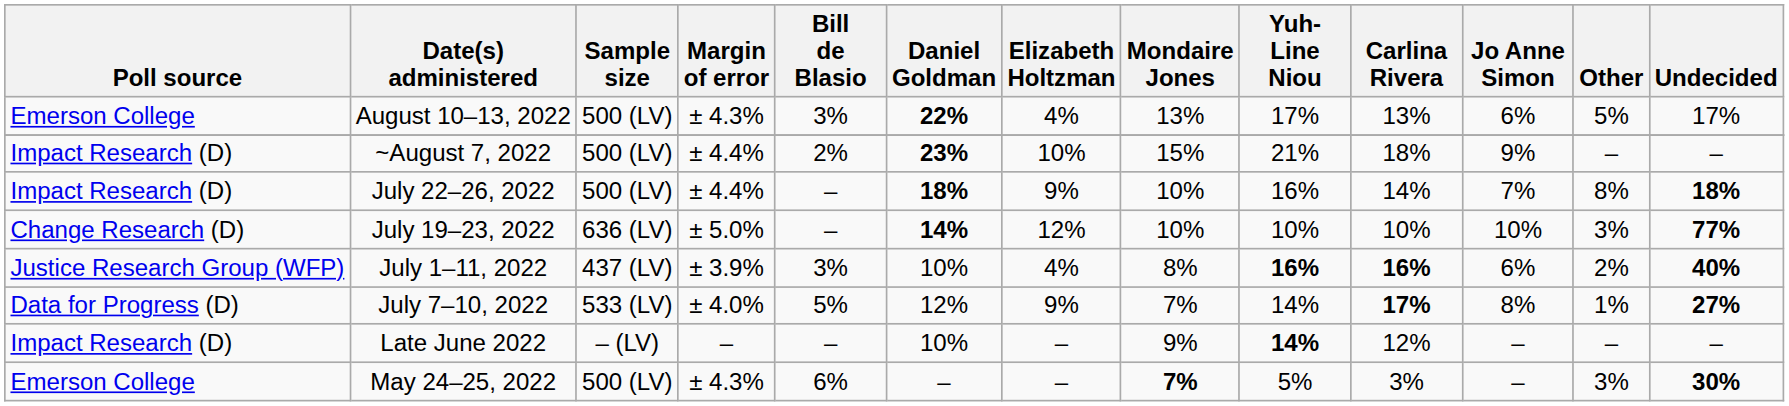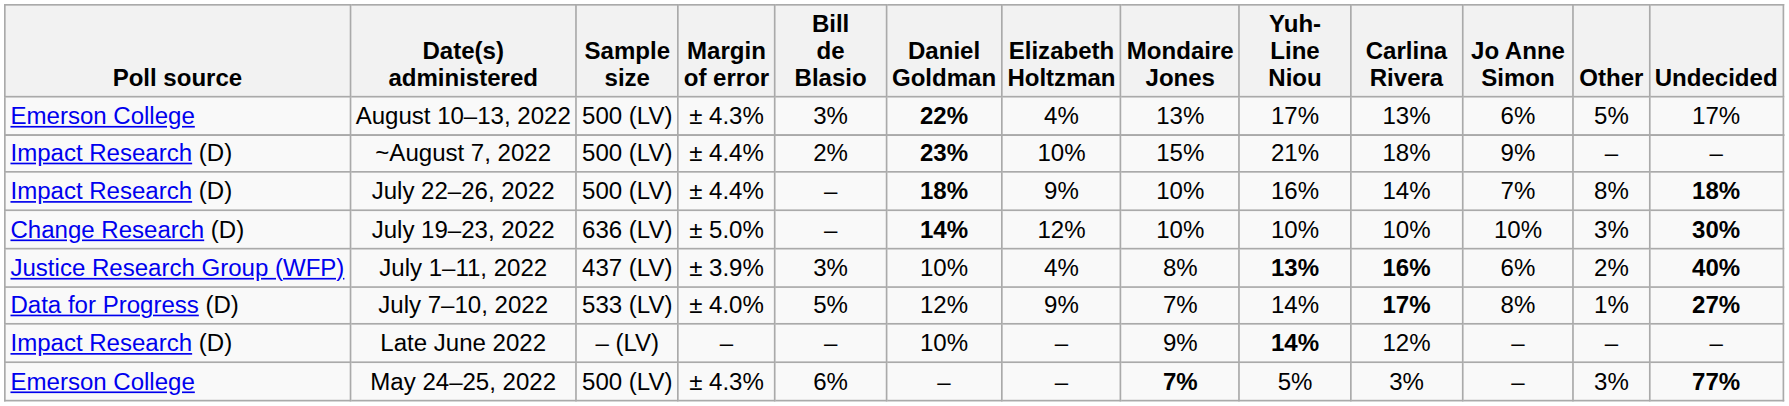July 19–23, 2022 | Undecided: 77% -> 30%
July 1–11, 2022 | Yuh-Line Niou: 16% -> 13%
May 24–25, 2022 | Undecided: 30% -> 77%
